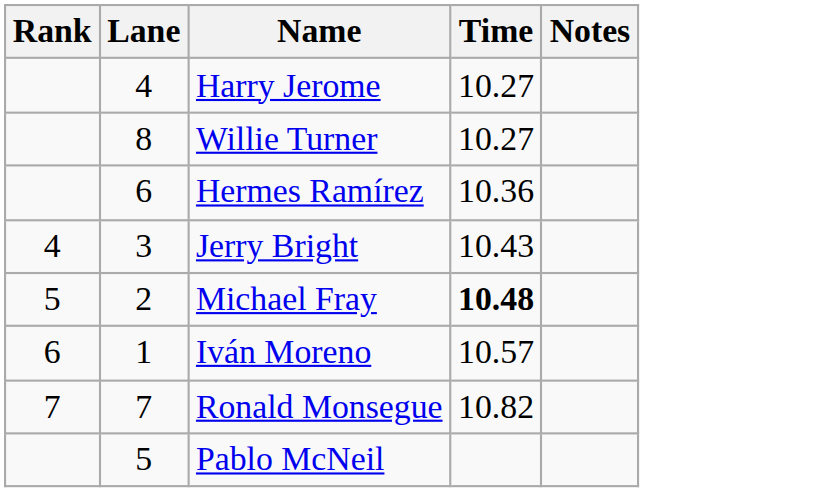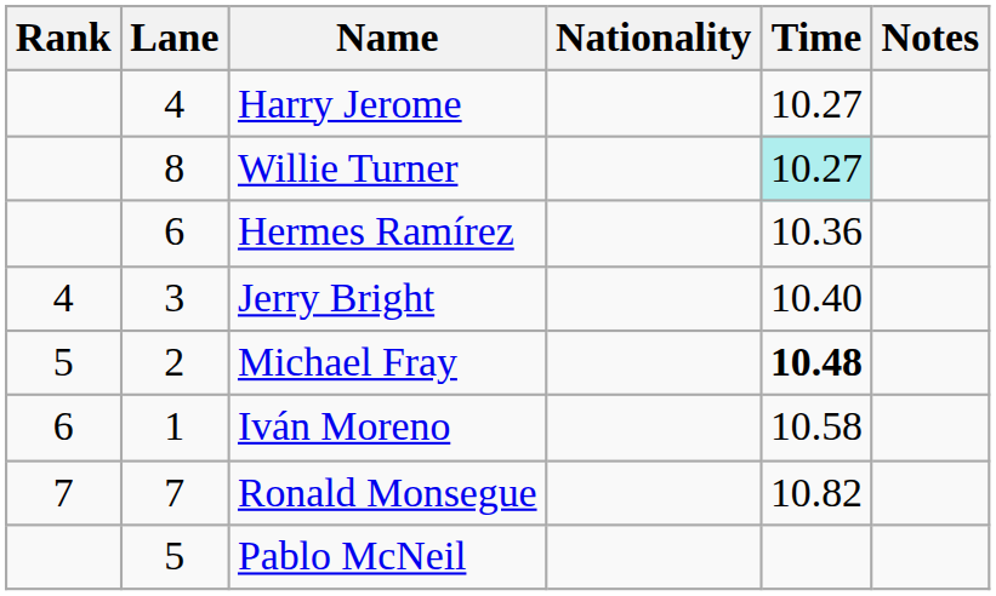+ column: Nationality
Willie Turner | Time: no background -> paleturquoise background
Jerry Bright | Time: 10.43 -> 10.40
Iván Moreno | Time: 10.57 -> 10.58
